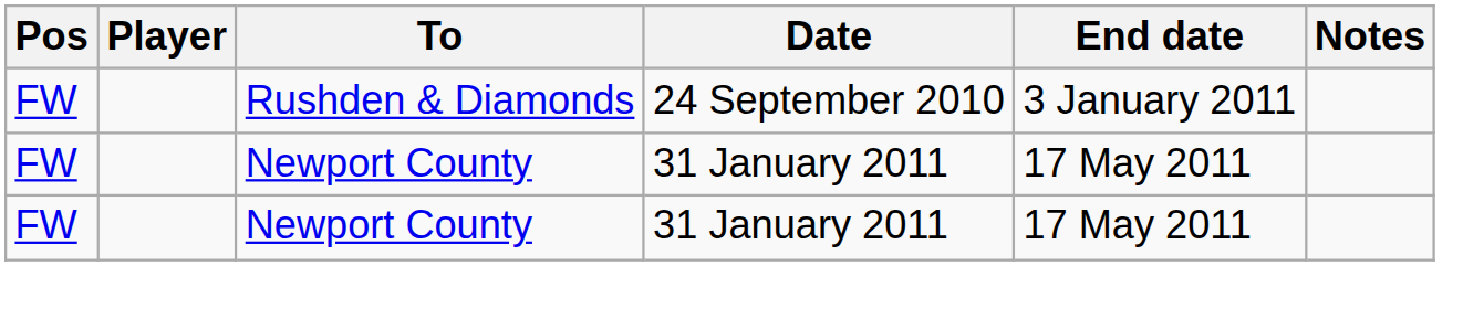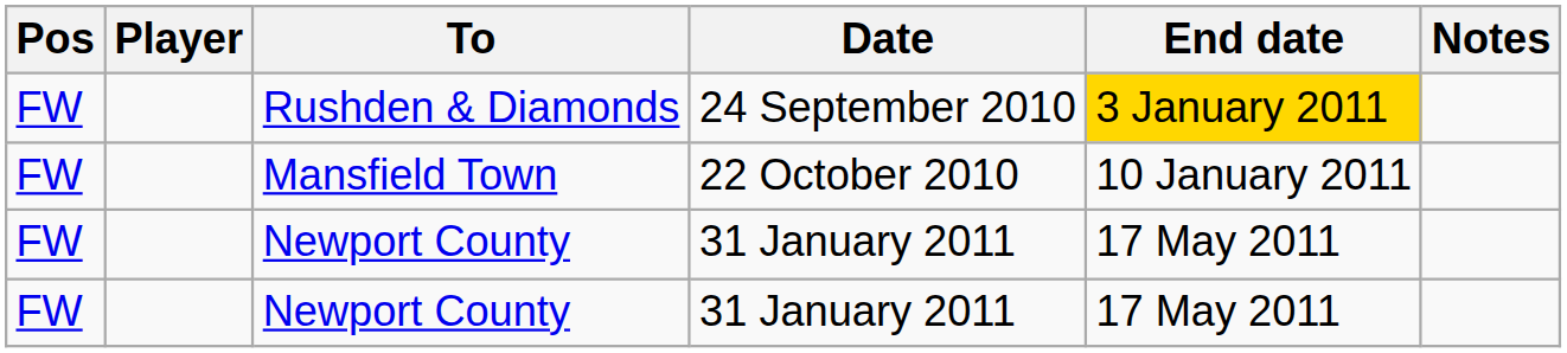Rushden & Diamonds | End date: no background -> gold background
+ row: FW | Mansfield Town | 22 October 2010 | 10 January 2011
